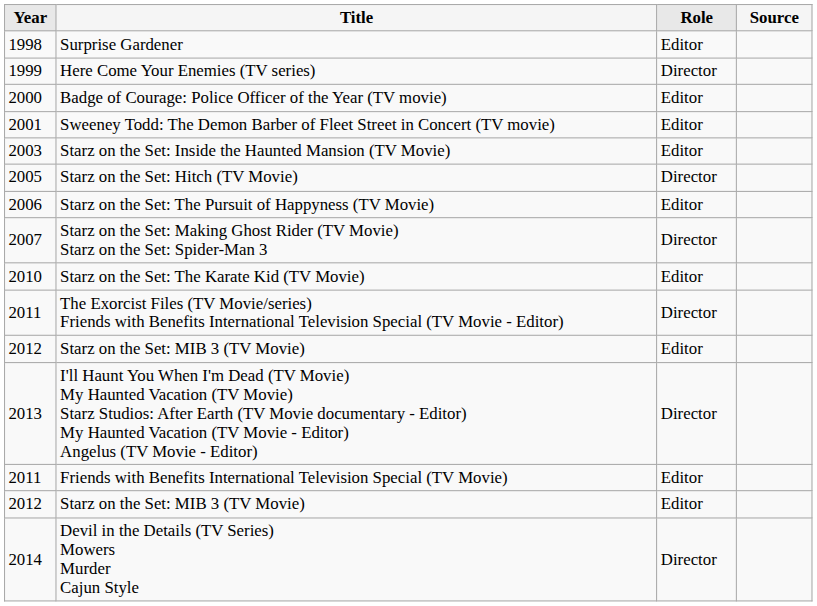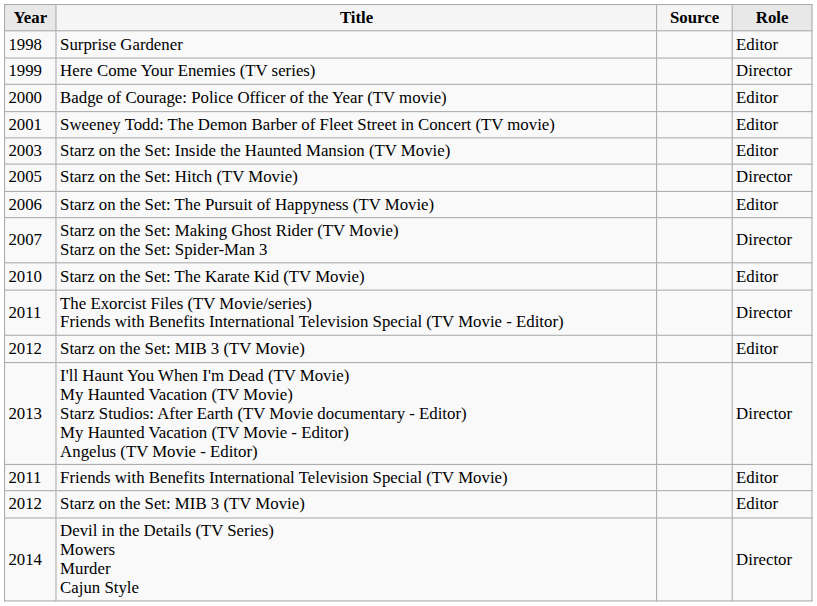columns swapped: Role <-> Source
